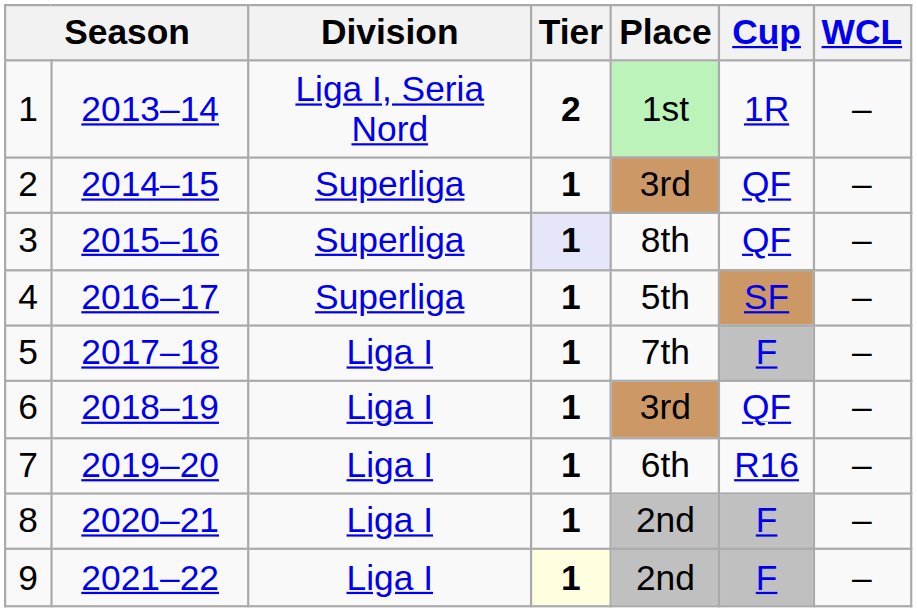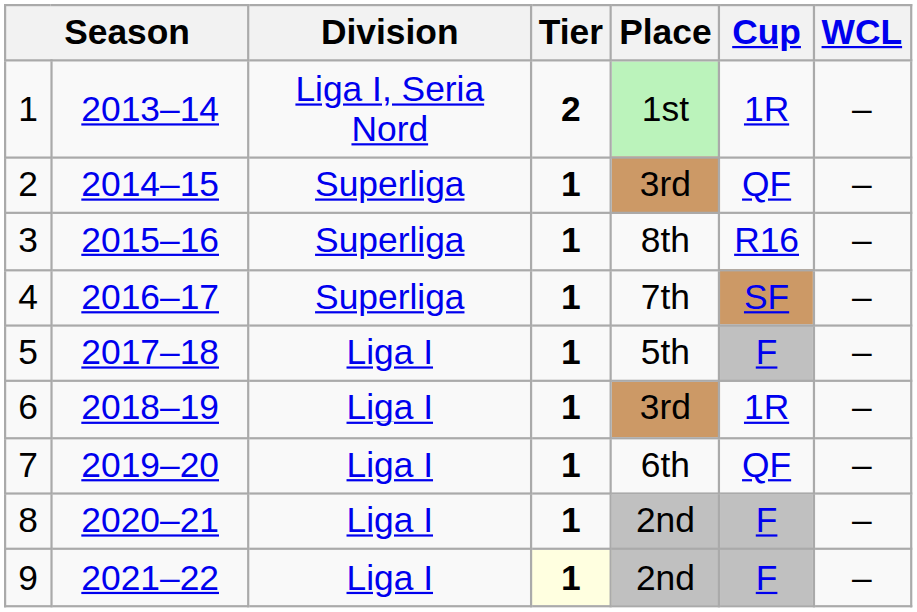3 | Tier: lavender background -> no background
3 | Cup: QF -> R16
4 | Place: 5th -> 7th
5 | Place: 7th -> 5th
6 | Cup: QF -> 1R
7 | Cup: R16 -> QF
